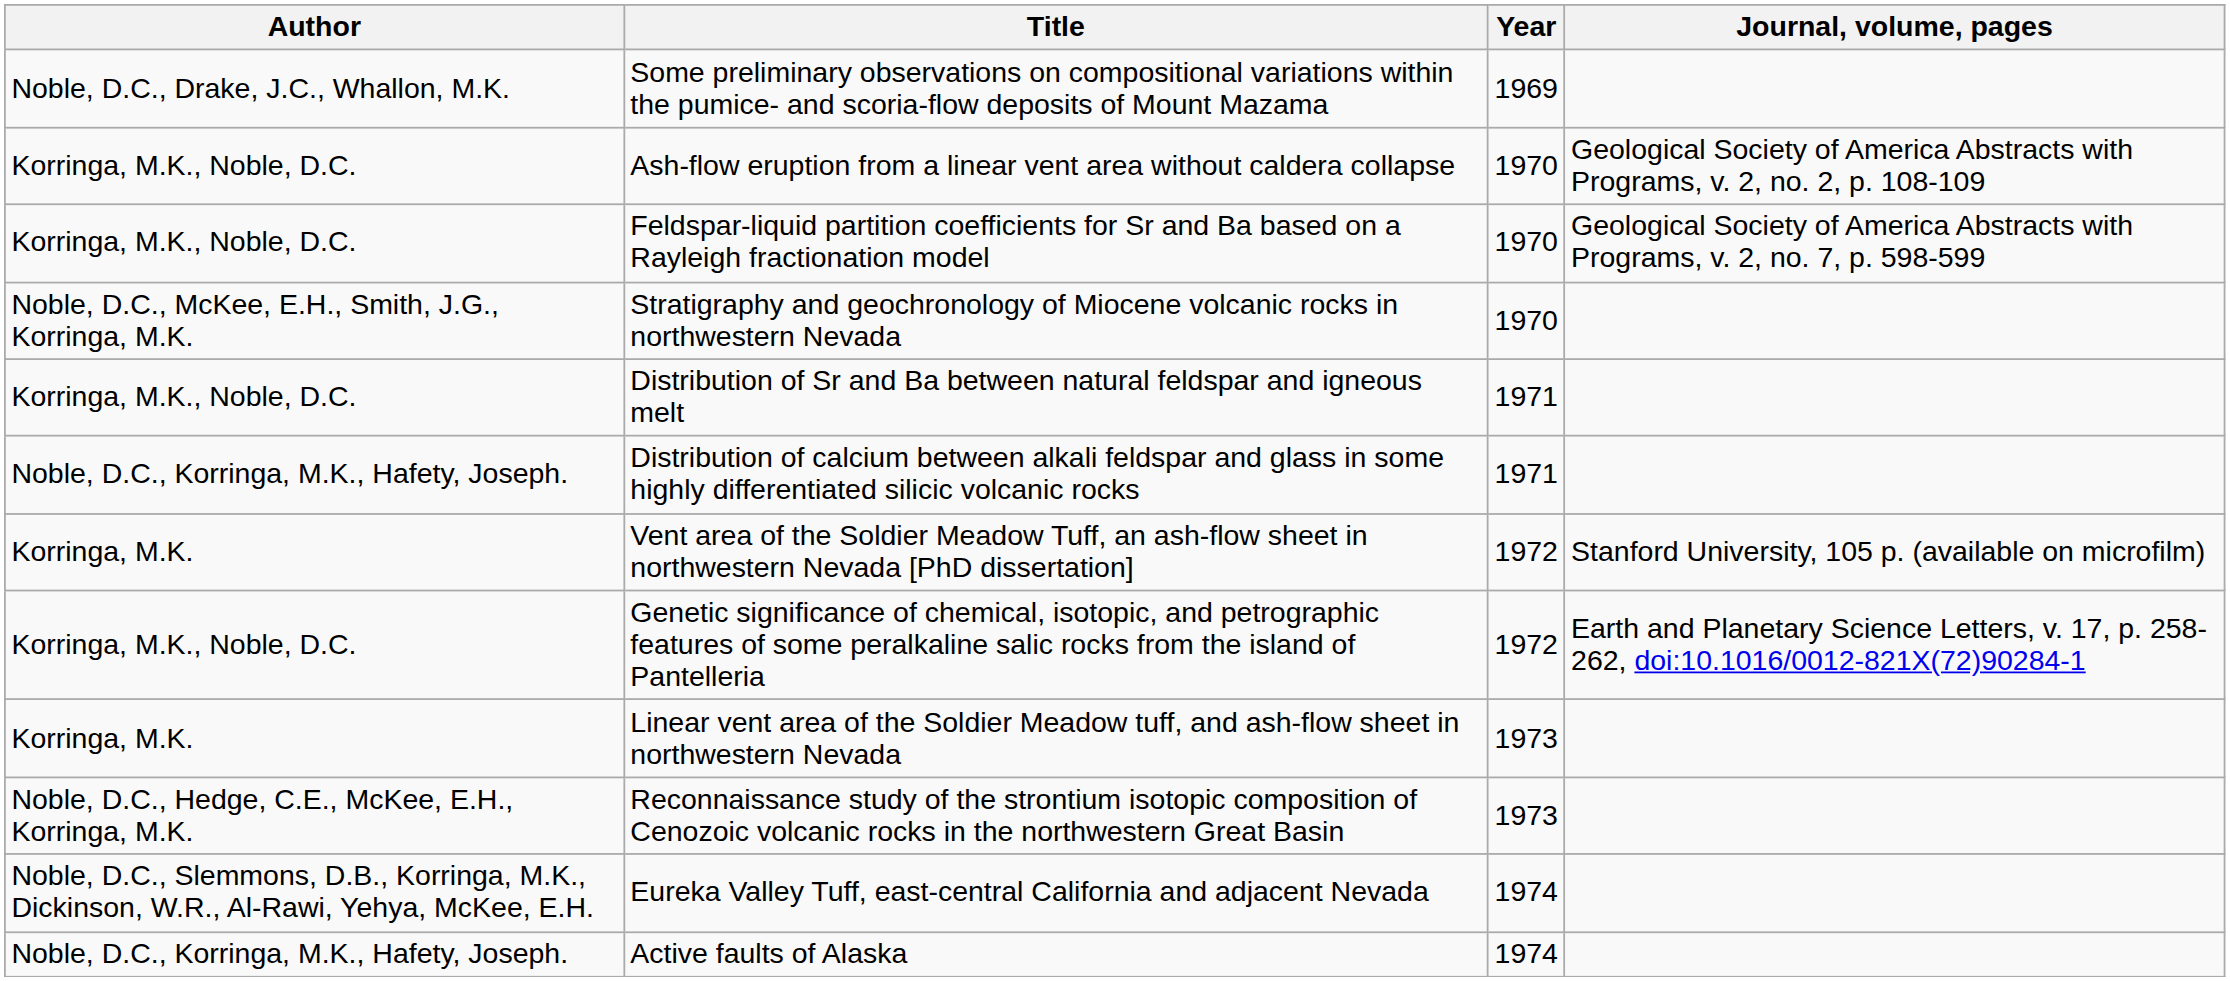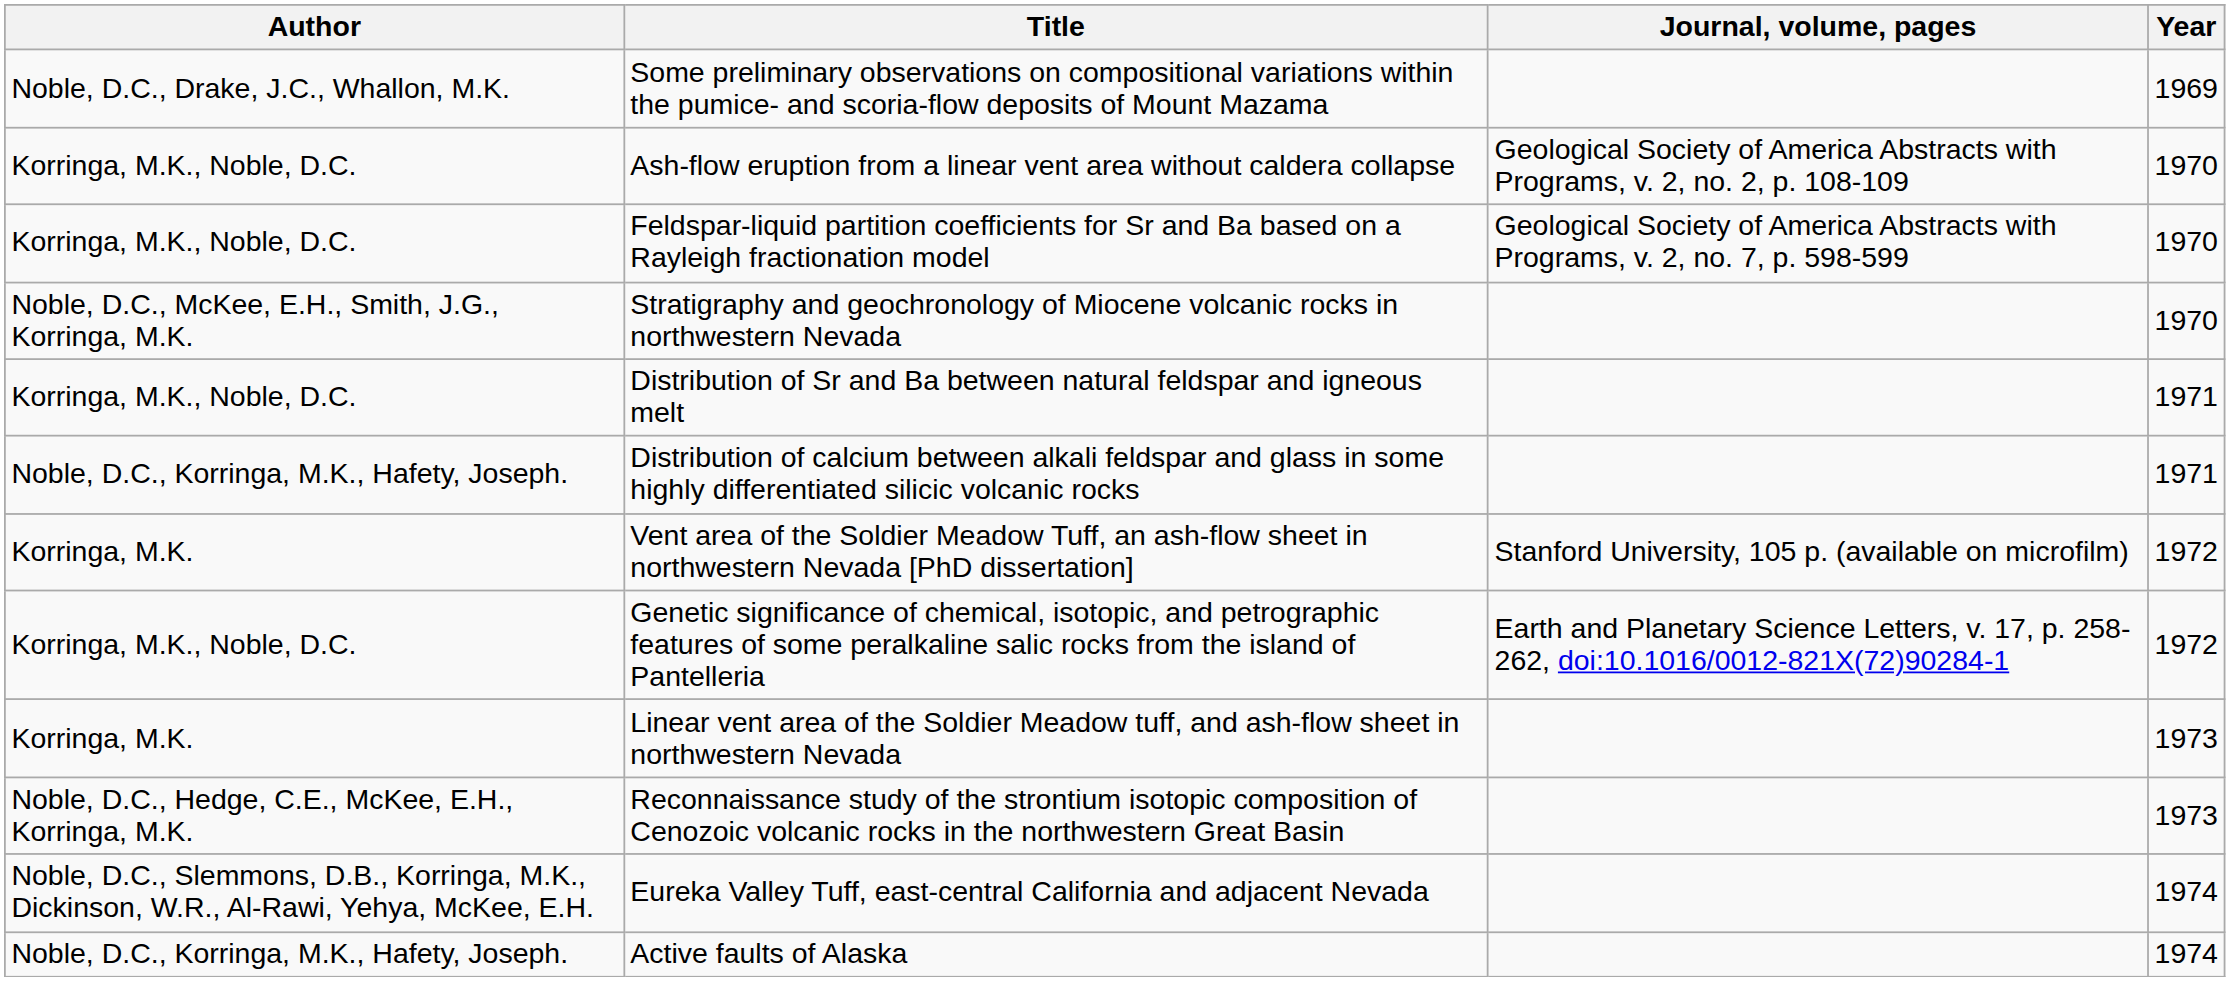columns swapped: Year <-> Journal, volume, pages
